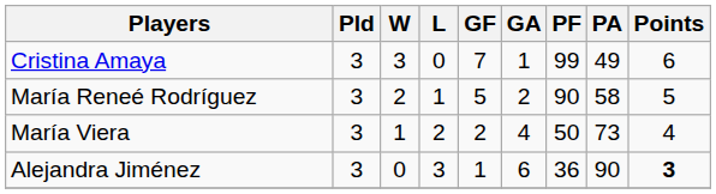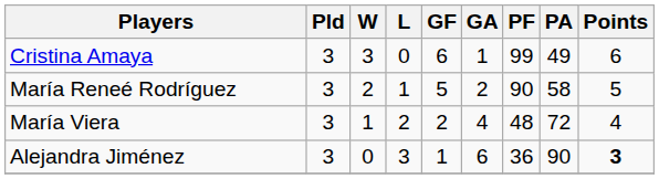Cristina Amaya | GF: 7 -> 6
María Viera | PF: 50 -> 48
María Viera | PA: 73 -> 72
